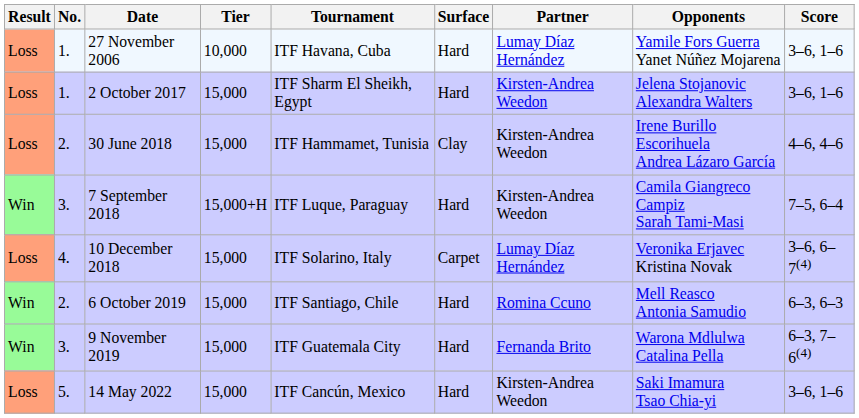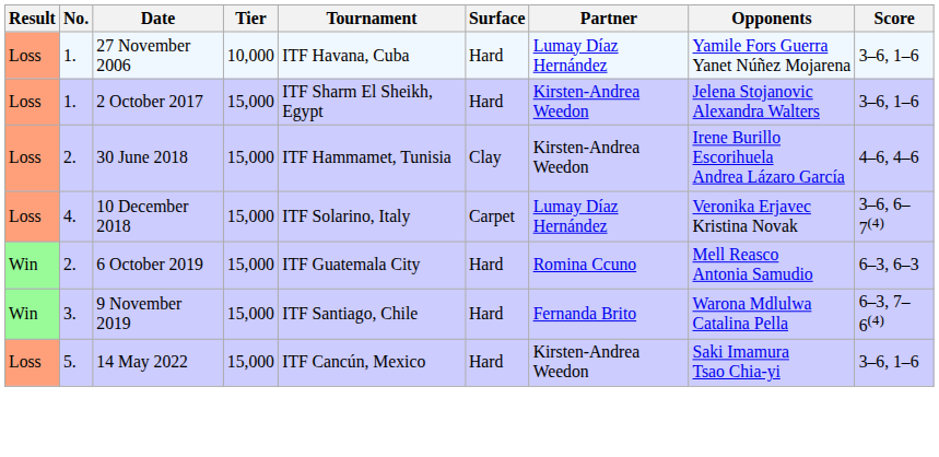- row: Win | 3. | 7 September 2018 | 15,000+H | ITF Luque, Paraguay | Hard | Kirsten-Andrea Weedon | Camila Giangreco Campiz Sarah Tami-Masi | 7–5, 6–4
6 October 2019 | Tournament: ITF Santiago, Chile -> ITF Guatemala City
9 November 2019 | Tournament: ITF Guatemala City -> ITF Santiago, Chile
